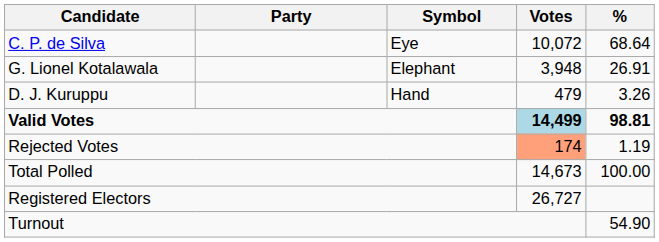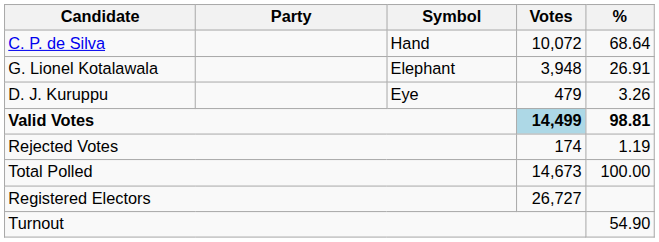C. P. de Silva | Symbol: Eye -> Hand
D. J. Kuruppu | Symbol: Hand -> Eye
Rejected Votes | Votes: lightsalmon background -> no background
